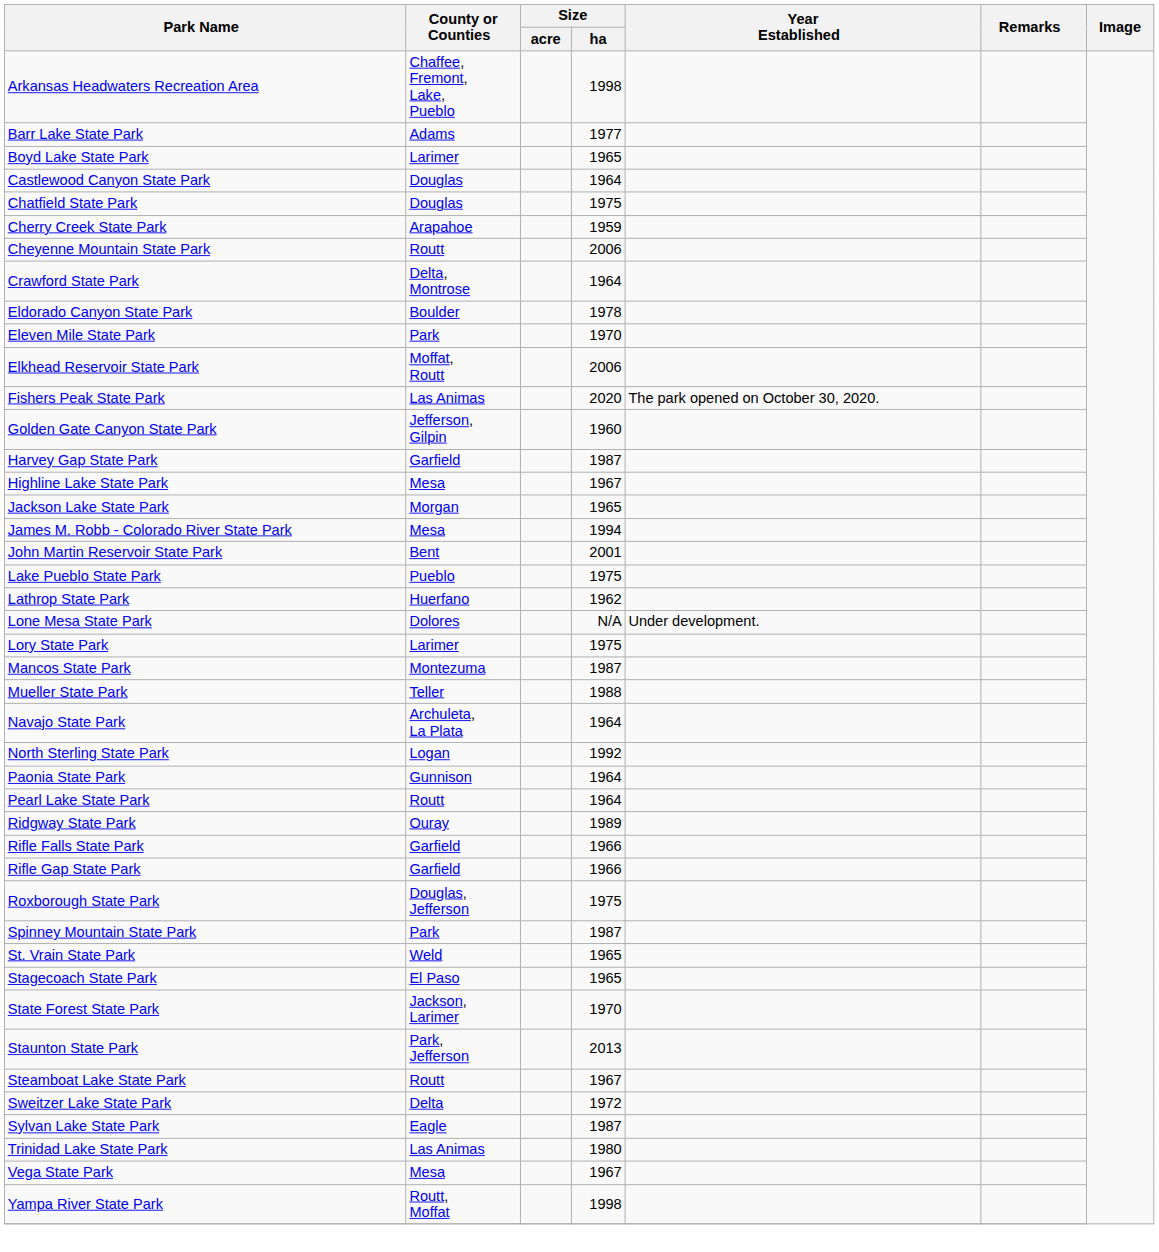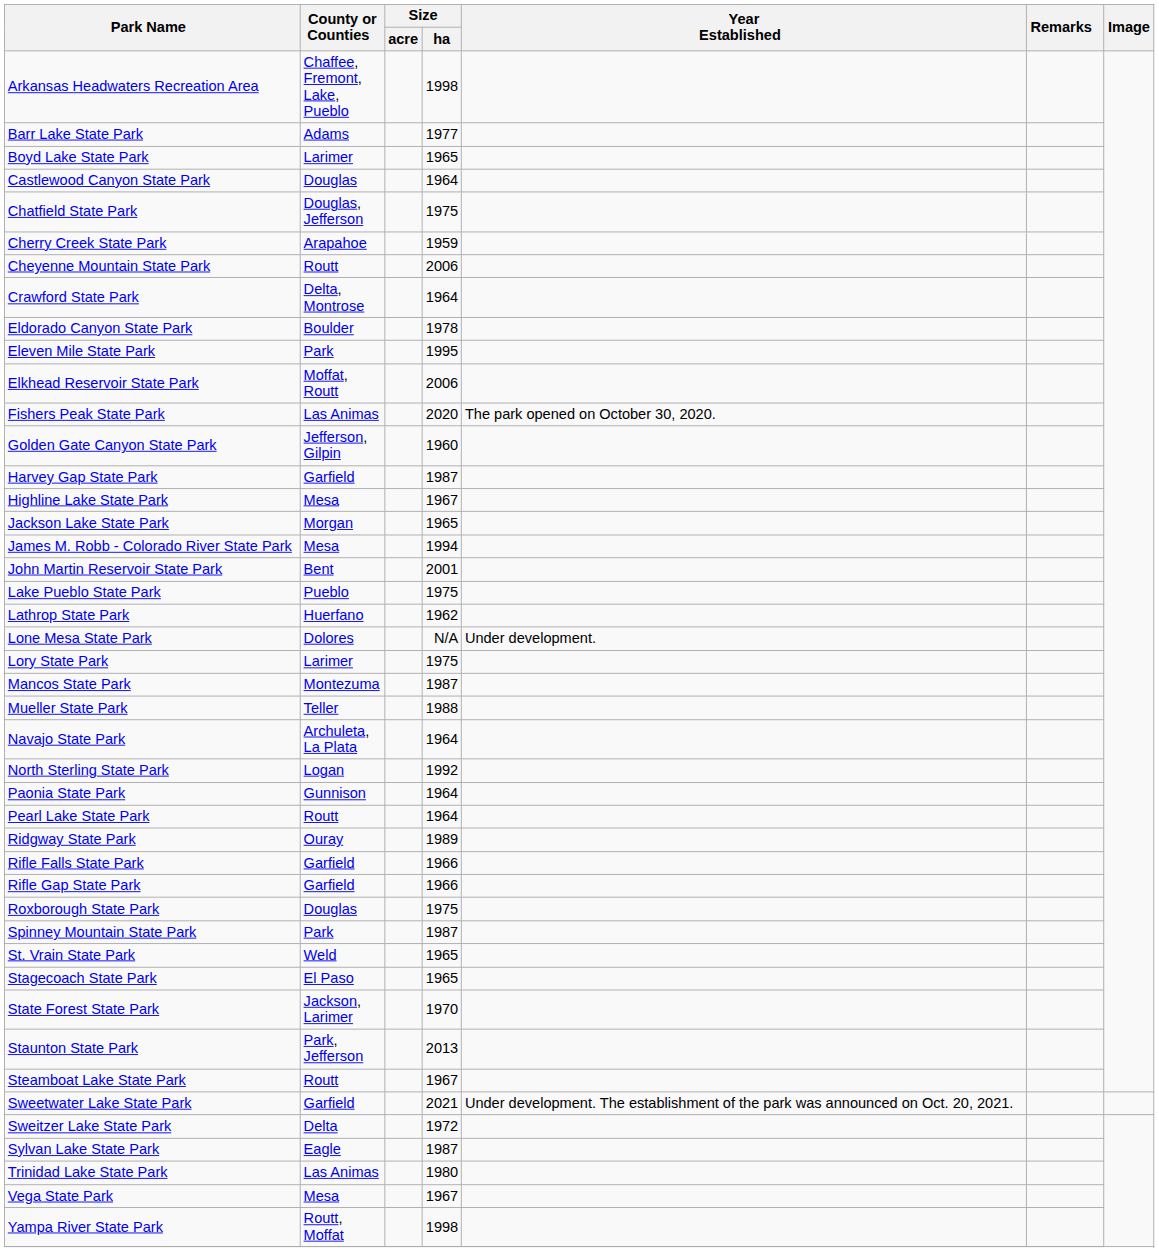Chatfield State Park | County or Counties: Douglas -> Douglas, Jefferson
Eleven Mile State Park | Size / ha: 1970 -> 1995
Roxborough State Park | County or Counties: Douglas, Jefferson -> Douglas
+ row: Sweetwater Lake State Park | Garfield | 2021 | Under development. The establishment of the park was announced on Oct. 20, 2021.
